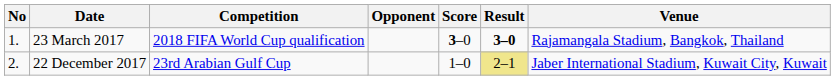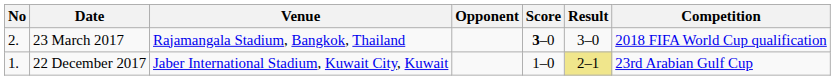columns swapped: Venue <-> Competition
23 March 2017 | No: 1. -> 2.
23 March 2017 | Result: bold -> normal
22 December 2017 | No: 2. -> 1.
